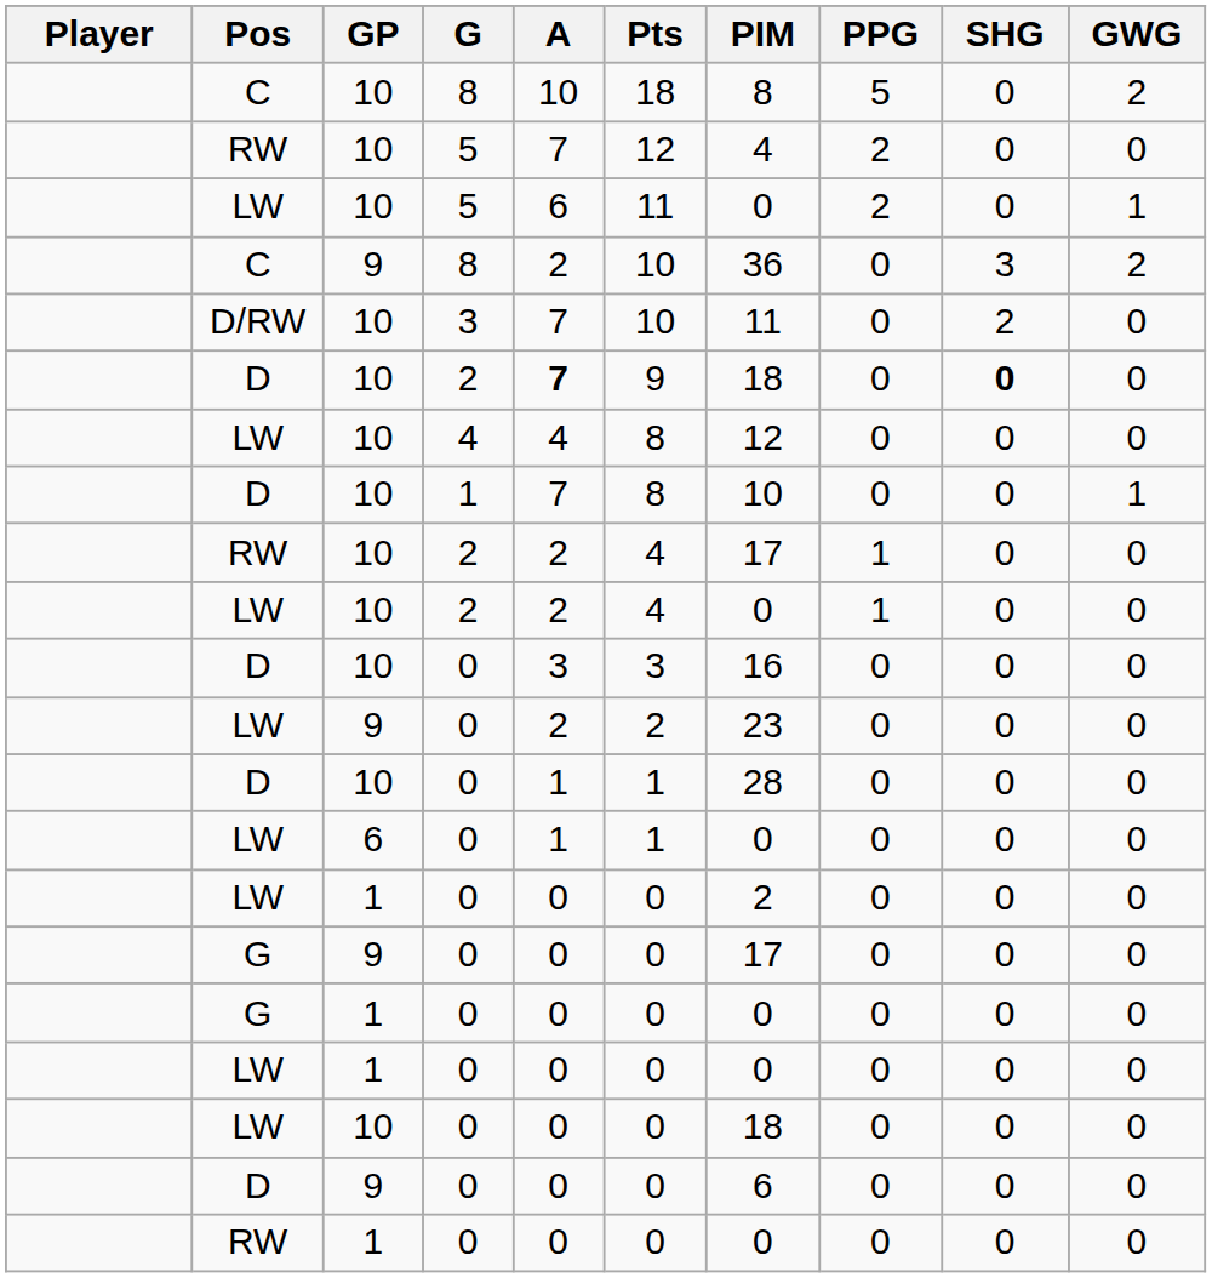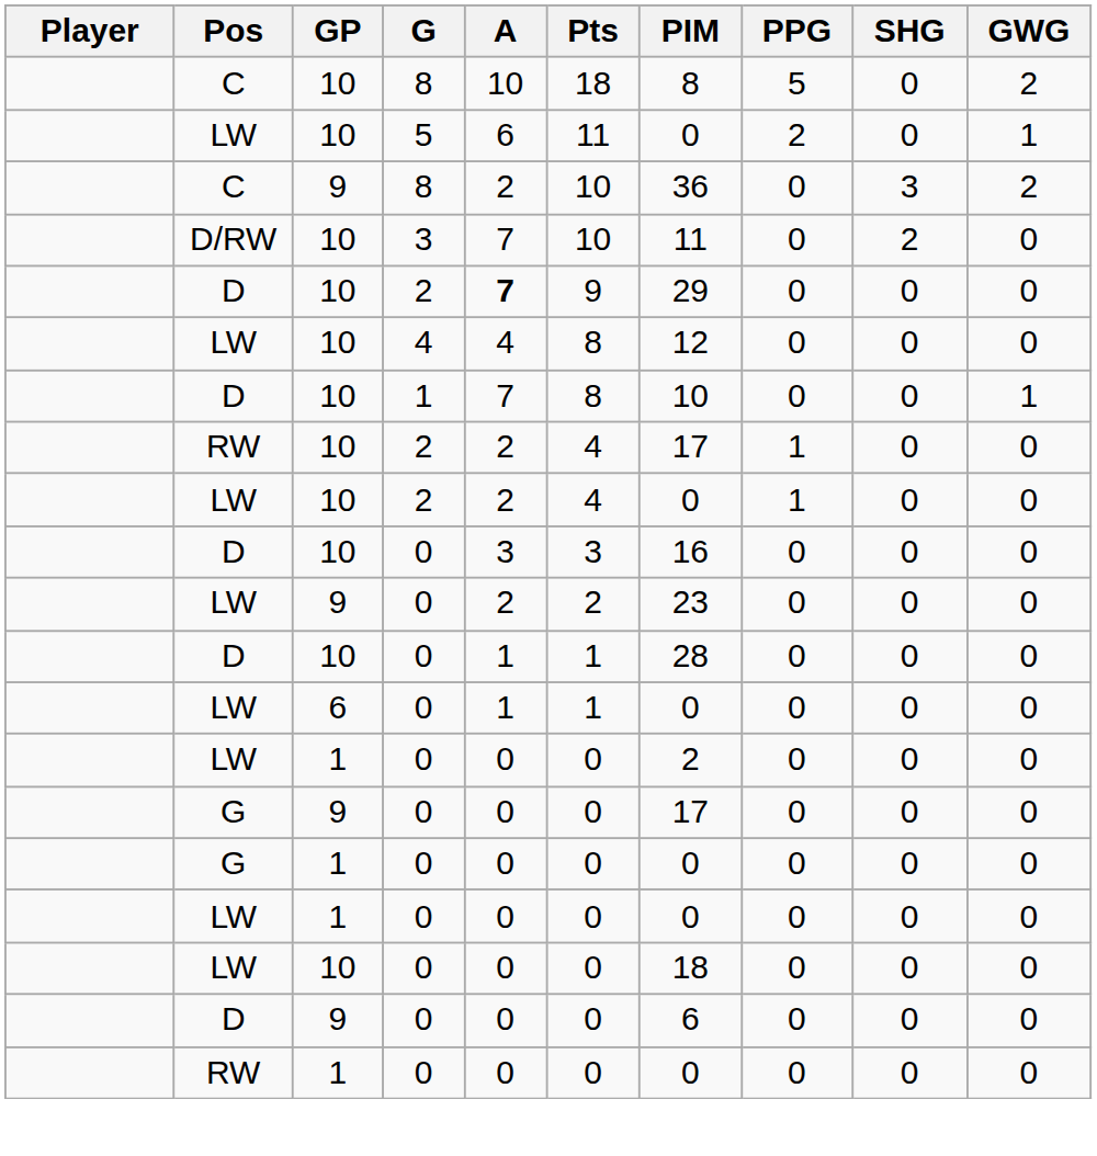- row: RW | 10 | 5 | 7 | 12 | 4 | 2 | 0 | 0
D / 2 | PIM: 18 -> 29
D / 2 | SHG: bold -> normal
